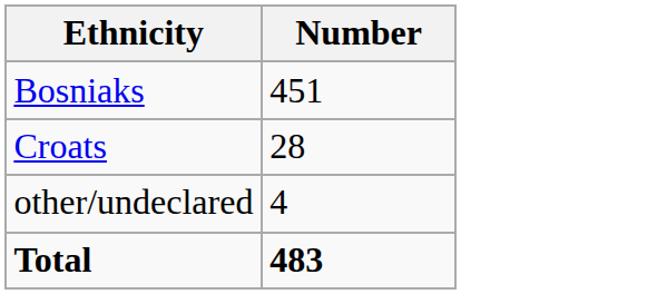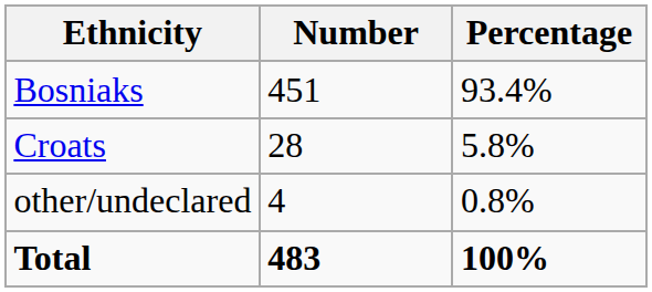+ column: Percentage | 93.4% | 5.8% | 0.8% | 100%
